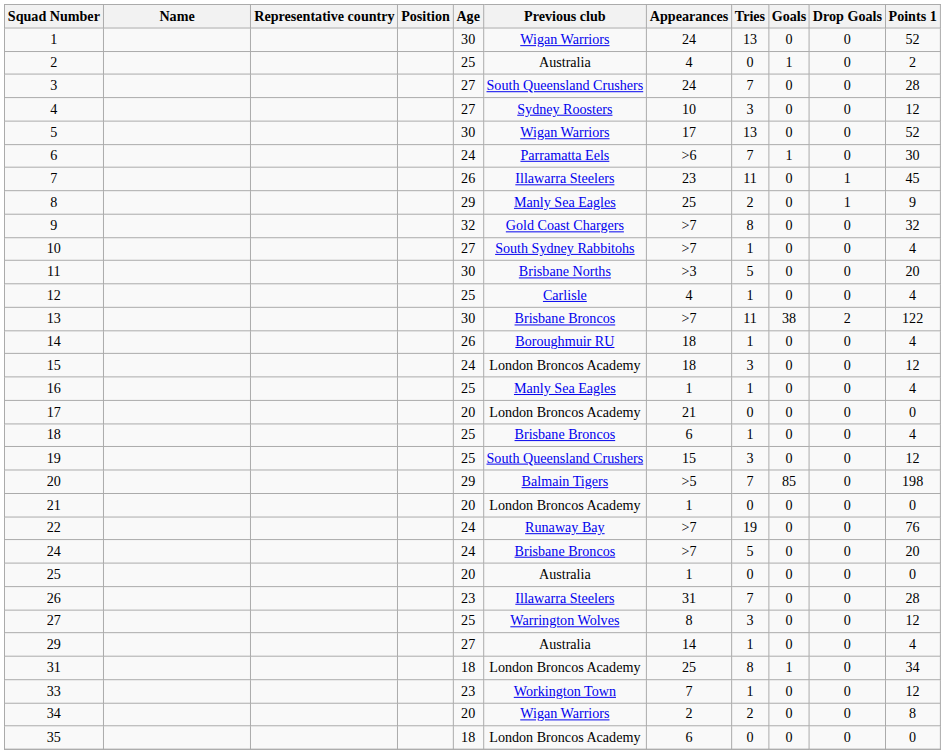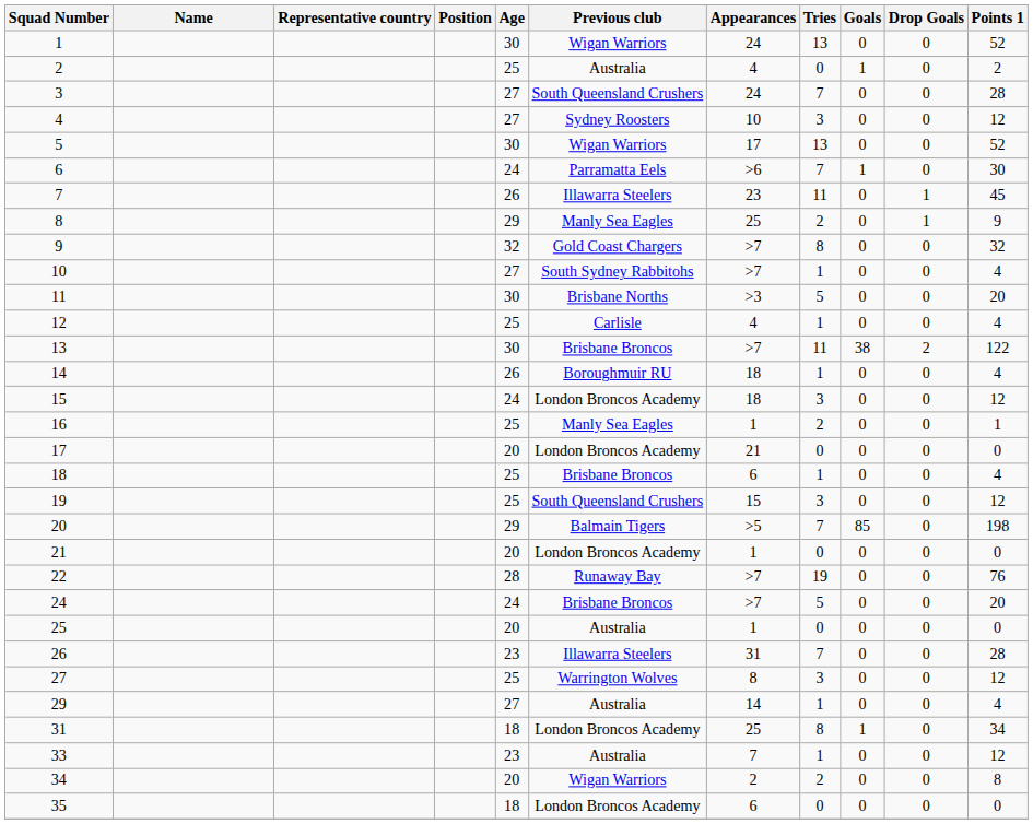16 | Tries: 1 -> 2
16 | Points 1: 4 -> 1
22 | Age: 24 -> 28
33 | Previous club: Workington Town -> Australia
